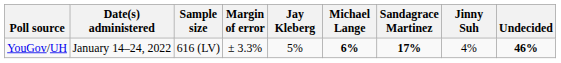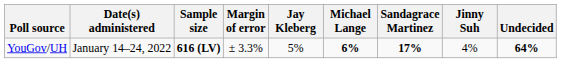YouGov/UH | Sample size: normal -> bold
YouGov/UH | Undecided: 46% -> 64%
